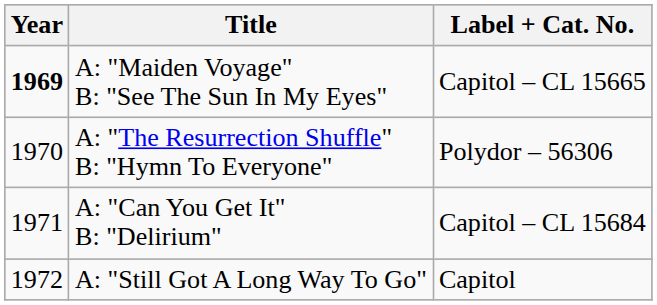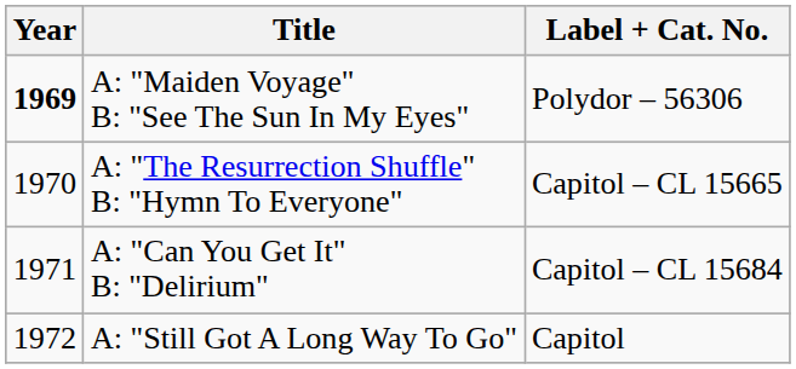A: "Maiden Voyage" B: "See The Sun In My Eyes" | Label + Cat. No.: Capitol – CL 15665 -> Polydor – 56306
A: "The Resurrection Shuffle" B: "Hymn To Everyone" | Label + Cat. No.: Polydor – 56306 -> Capitol – CL 15665
